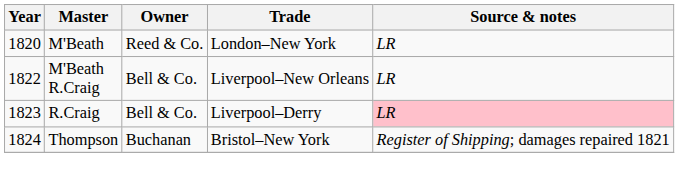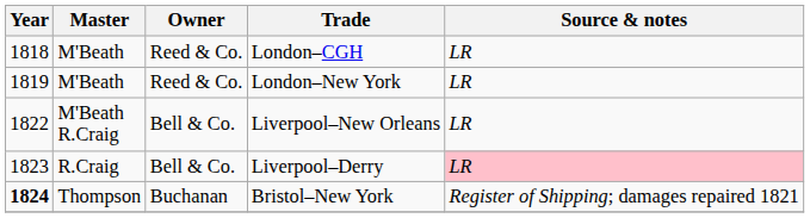+ row: 1818 | M'Beath | Reed & Co. | London–CGH | LR
London–New York | Year: 1820 -> 1819
Bristol–New York | Year: normal -> bold
